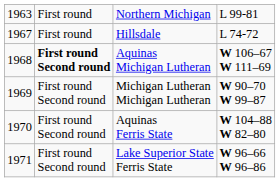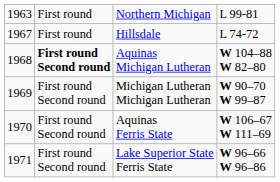Aquinas Michigan Lutheran | column 4: W 106–67 W 111–69 -> W 104–88 W 82–80
Aquinas Ferris State | column 4: W 104–88 W 82–80 -> W 106–67 W 111–69
